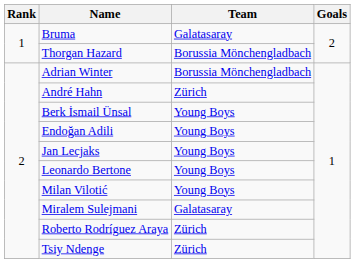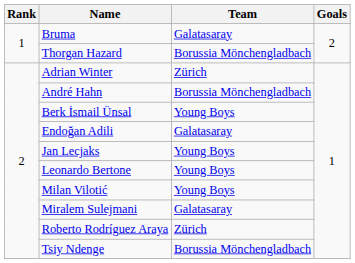Adrian Winter | Team: Borussia Mönchengladbach -> Zürich
André Hahn | Team: Zürich -> Borussia Mönchengladbach
Endoğan Adili | Team: Young Boys -> Galatasaray
Tsiy Ndenge | Team: Zürich -> Borussia Mönchengladbach
